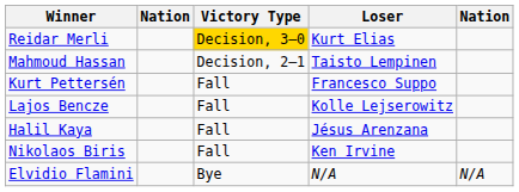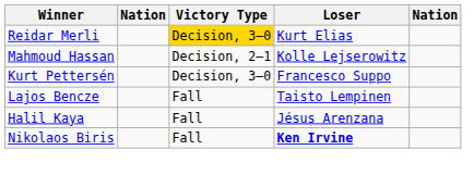Mahmoud Hassan | Loser: Taisto Lempinen -> Kolle Lejserowitz
Kurt Pettersén | Victory Type: Fall -> Decision, 3–0
Lajos Bencze | Loser: Kolle Lejserowitz -> Taisto Lempinen
Nikolaos Biris | Loser: normal -> bold
- row: Elvidio Flamini | Bye | N/A | N/A
